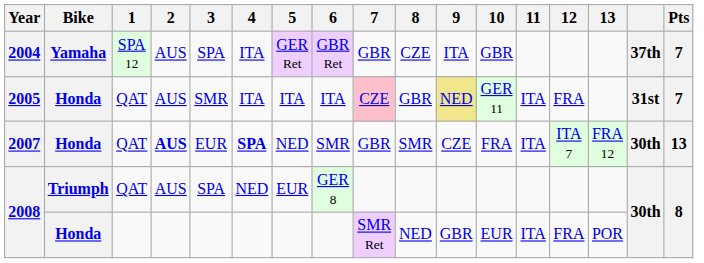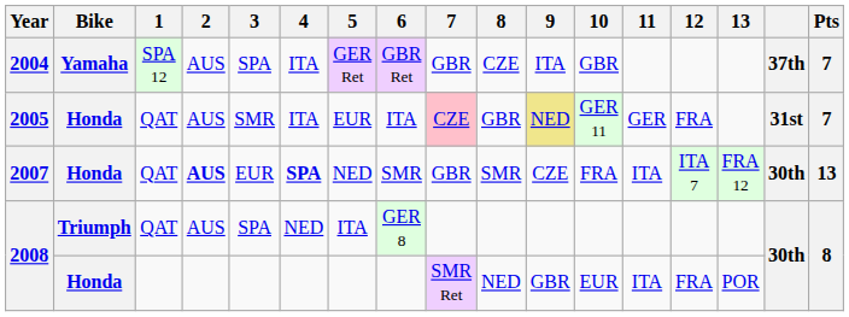2005 | 5: ITA -> EUR
2005 | 11: ITA -> GER
2008 / Triumph | 5: EUR -> ITA
